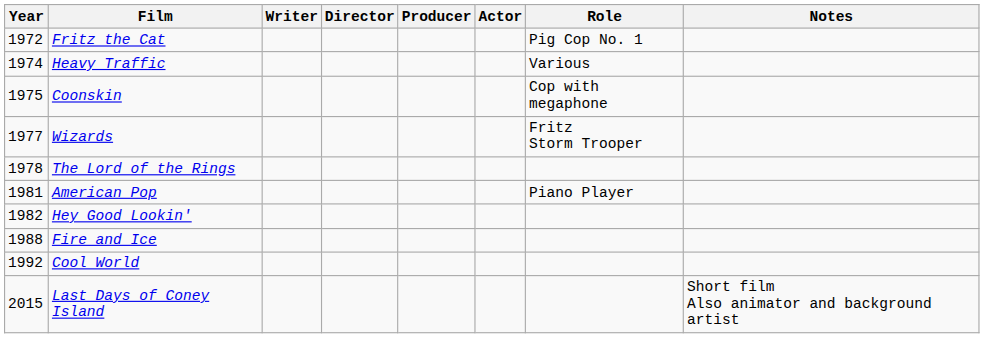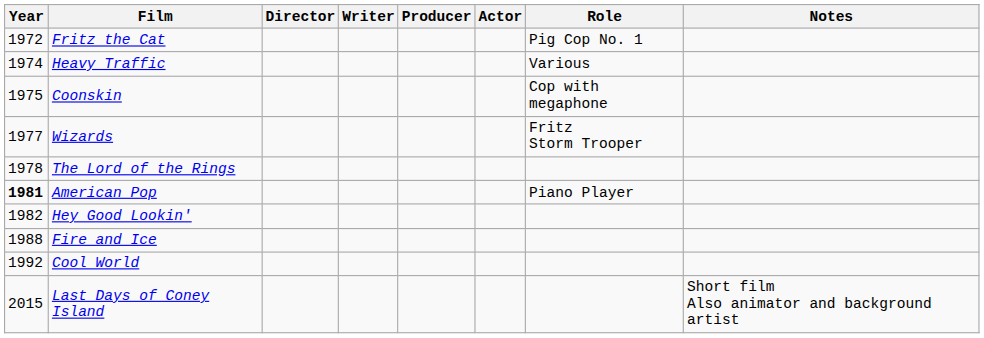columns swapped: Director <-> Writer
American Pop | Year: normal -> bold
